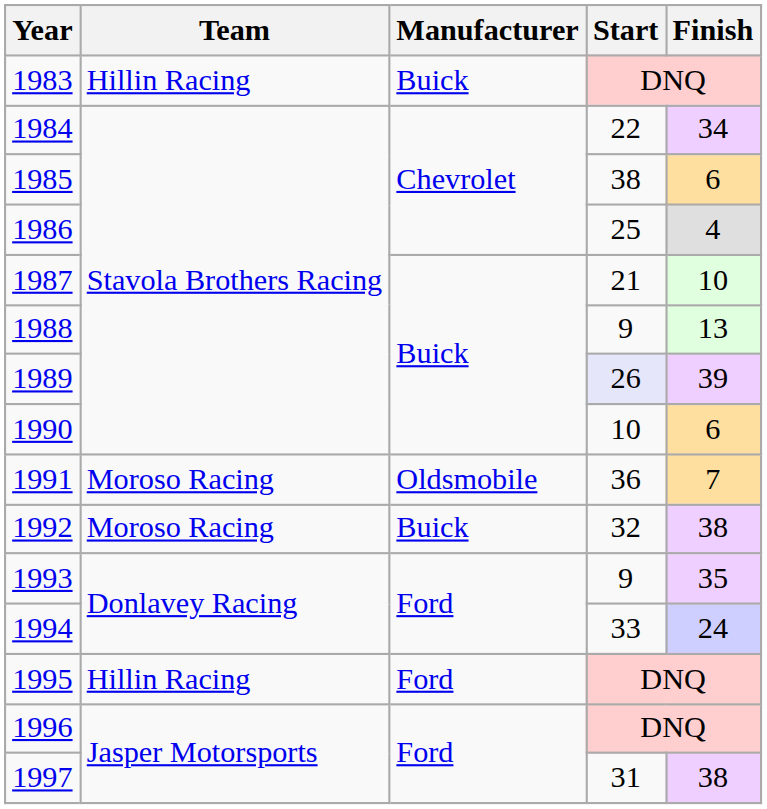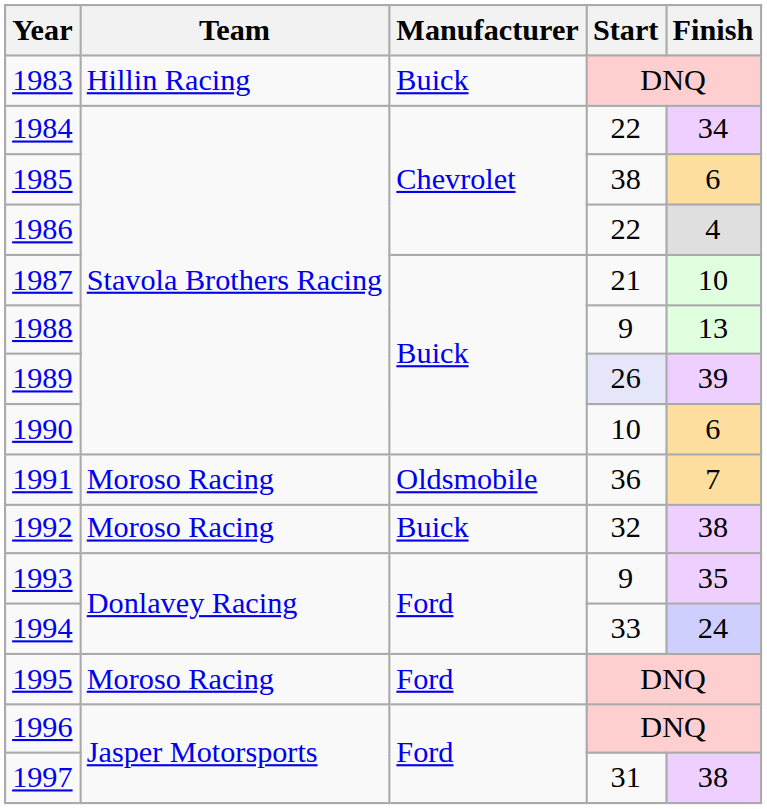1986 | Start: 25 -> 22
1995 | Team: Hillin Racing -> Moroso Racing
